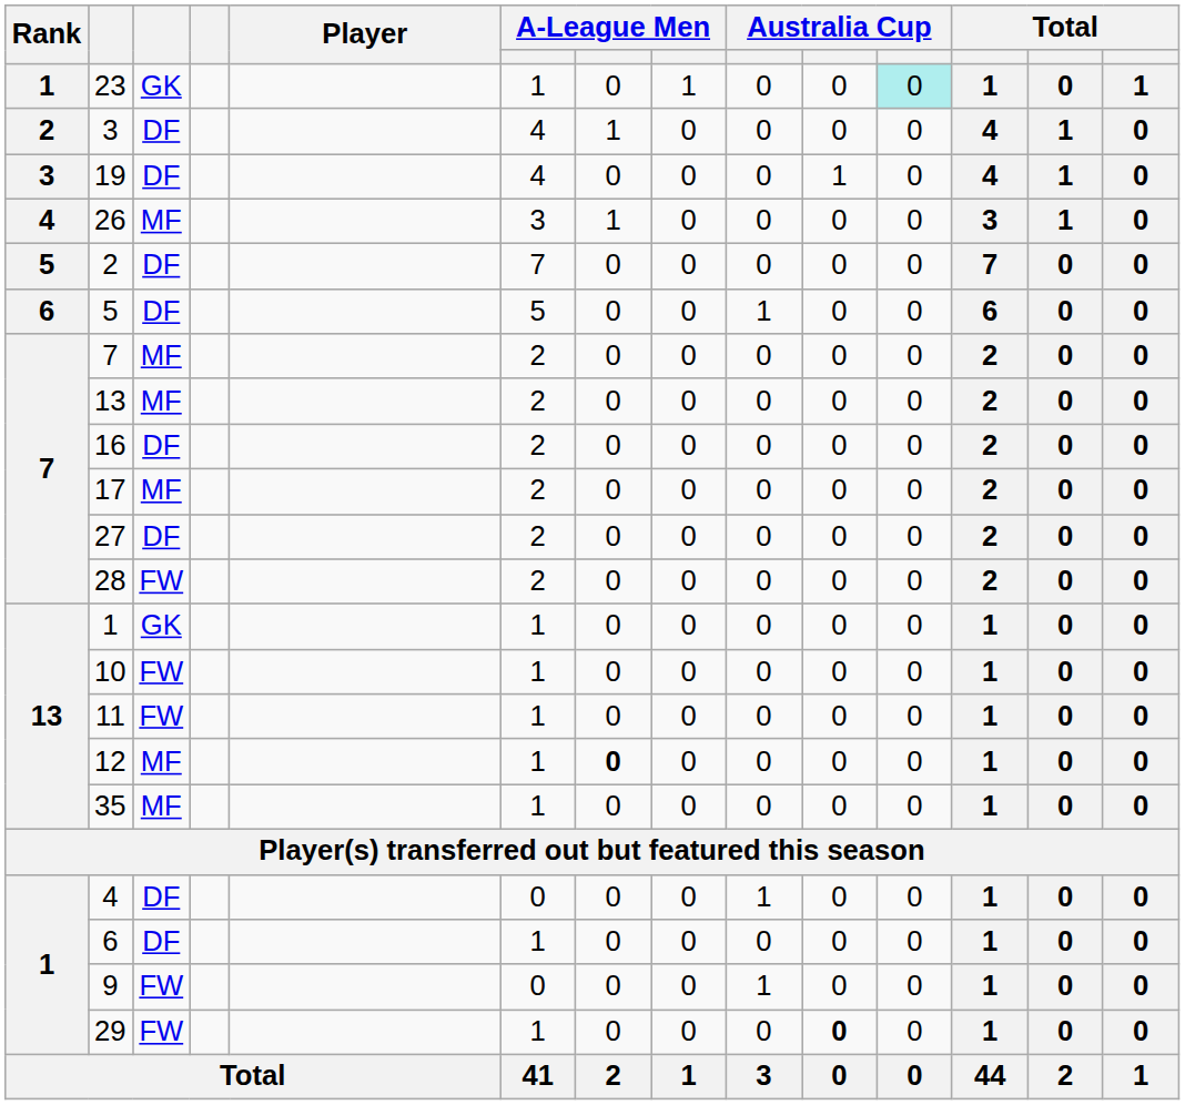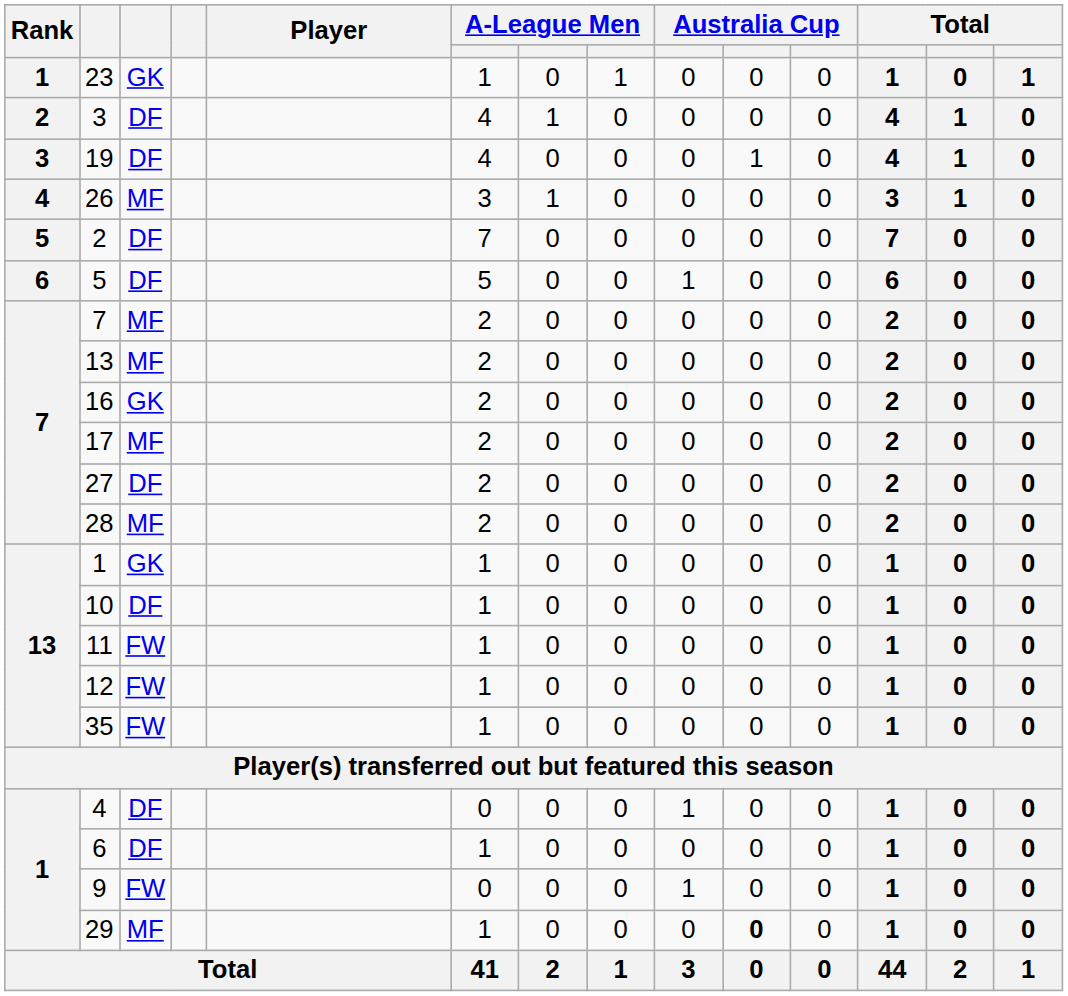23 | column 11: paleturquoise background -> no background
16 | column 3: DF -> GK
28 | column 3: FW -> MF
10 | column 3: FW -> DF
12 | column 3: MF -> FW
12 | column 7: bold -> normal
35 | column 3: MF -> FW
29 | column 3: FW -> MF
